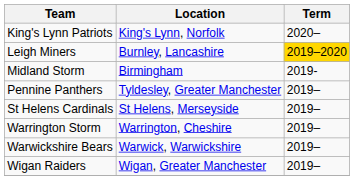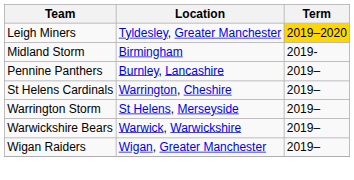- row: King's Lynn Patriots | King's Lynn, Norfolk | 2020–
Leigh Miners | Location: Burnley, Lancashire -> Tyldesley, Greater Manchester
Pennine Panthers | Location: Tyldesley, Greater Manchester -> Burnley, Lancashire
St Helens Cardinals | Location: St Helens, Merseyside -> Warrington, Cheshire
Warrington Storm | Location: Warrington, Cheshire -> St Helens, Merseyside
